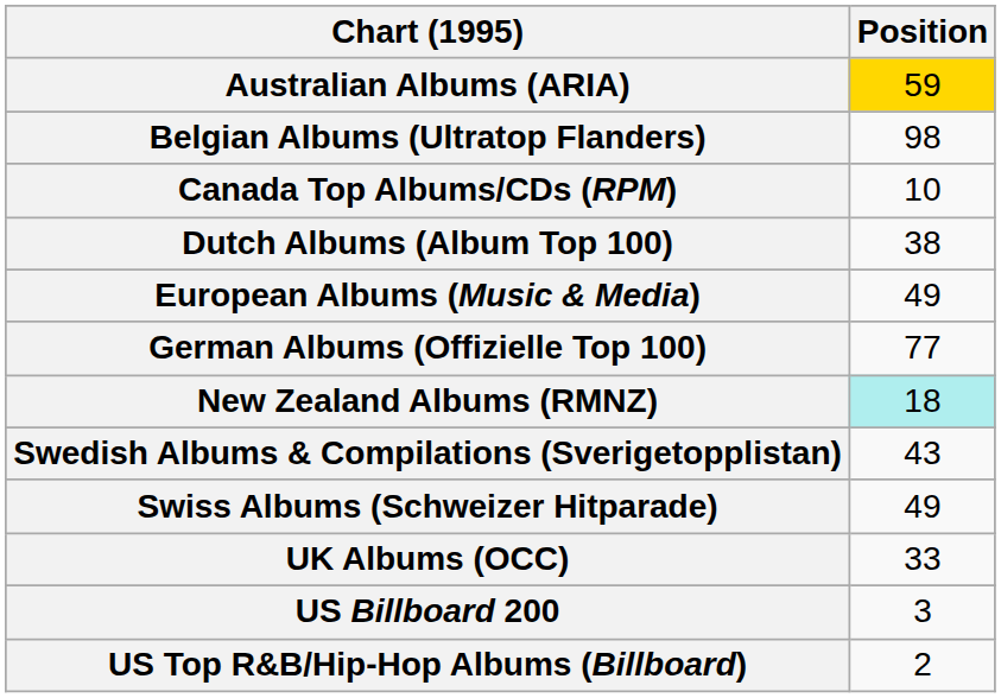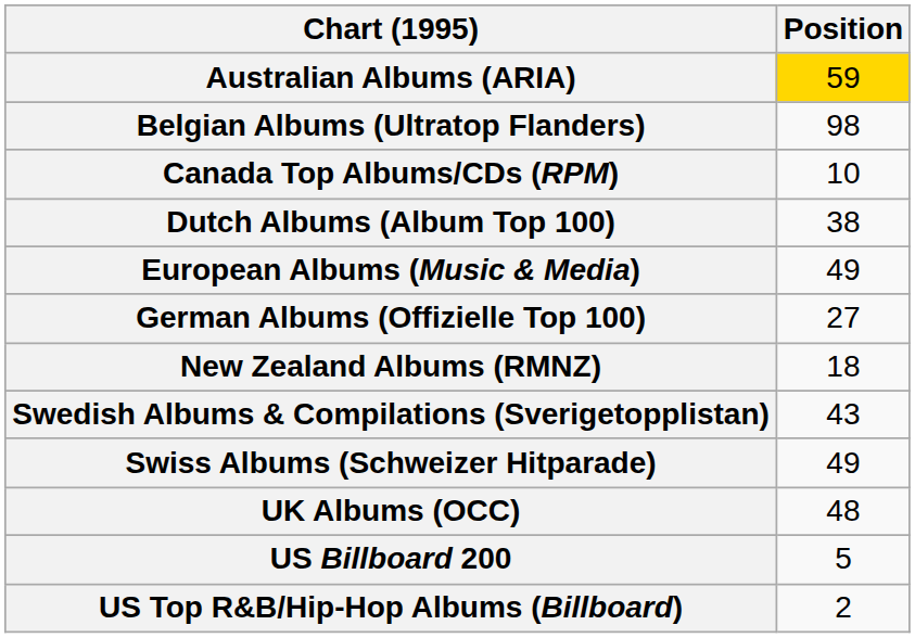German Albums (Offizielle Top 100) | Position: 77 -> 27
New Zealand Albums (RMNZ) | Position: paleturquoise background -> no background
UK Albums (OCC) | Position: 33 -> 48
US Billboard 200 | Position: 3 -> 5
